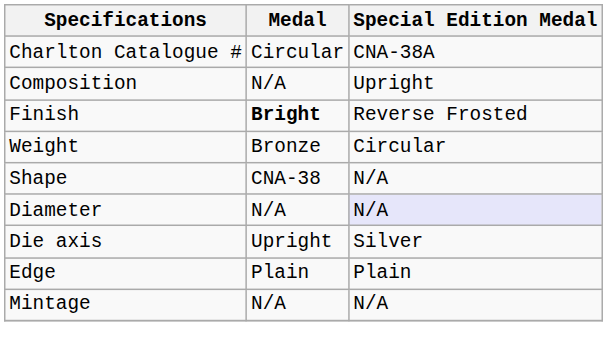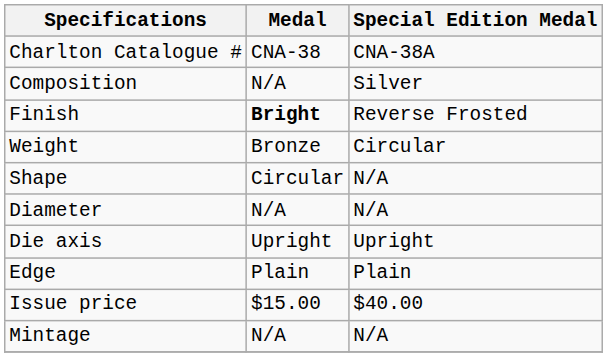Charlton Catalogue # | Medal: Circular -> CNA-38
Composition | Special Edition Medal: Upright -> Silver
Shape | Medal: CNA-38 -> Circular
Diameter | Special Edition Medal: lavender background -> no background
Die axis | Special Edition Medal: Silver -> Upright
+ row: Issue price | $15.00 | $40.00
